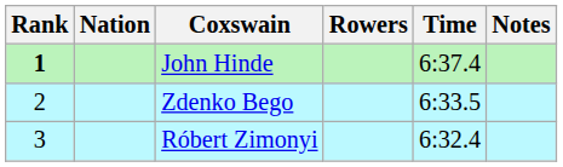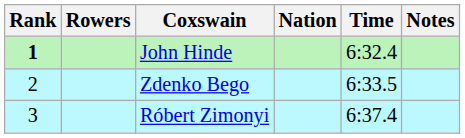columns swapped: Rowers <-> Nation
John Hinde | Time: 6:37.4 -> 6:32.4
Róbert Zimonyi | Time: 6:32.4 -> 6:37.4
